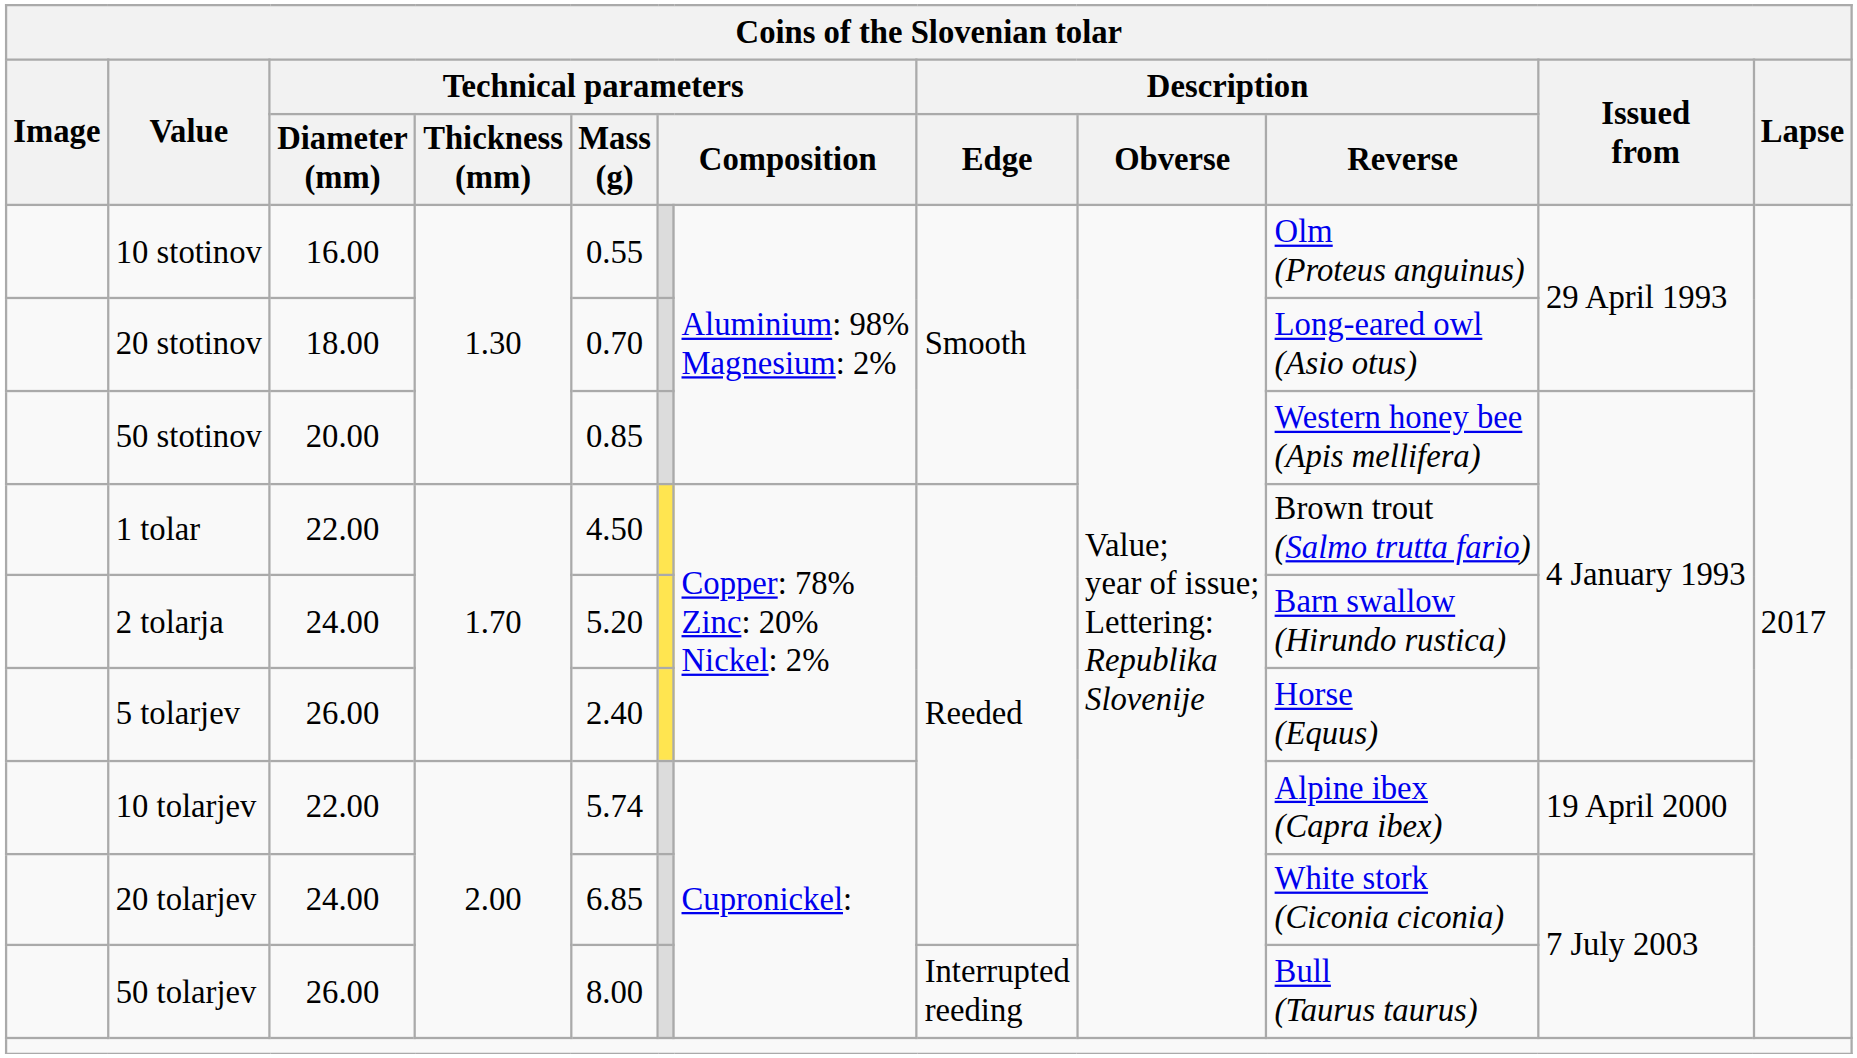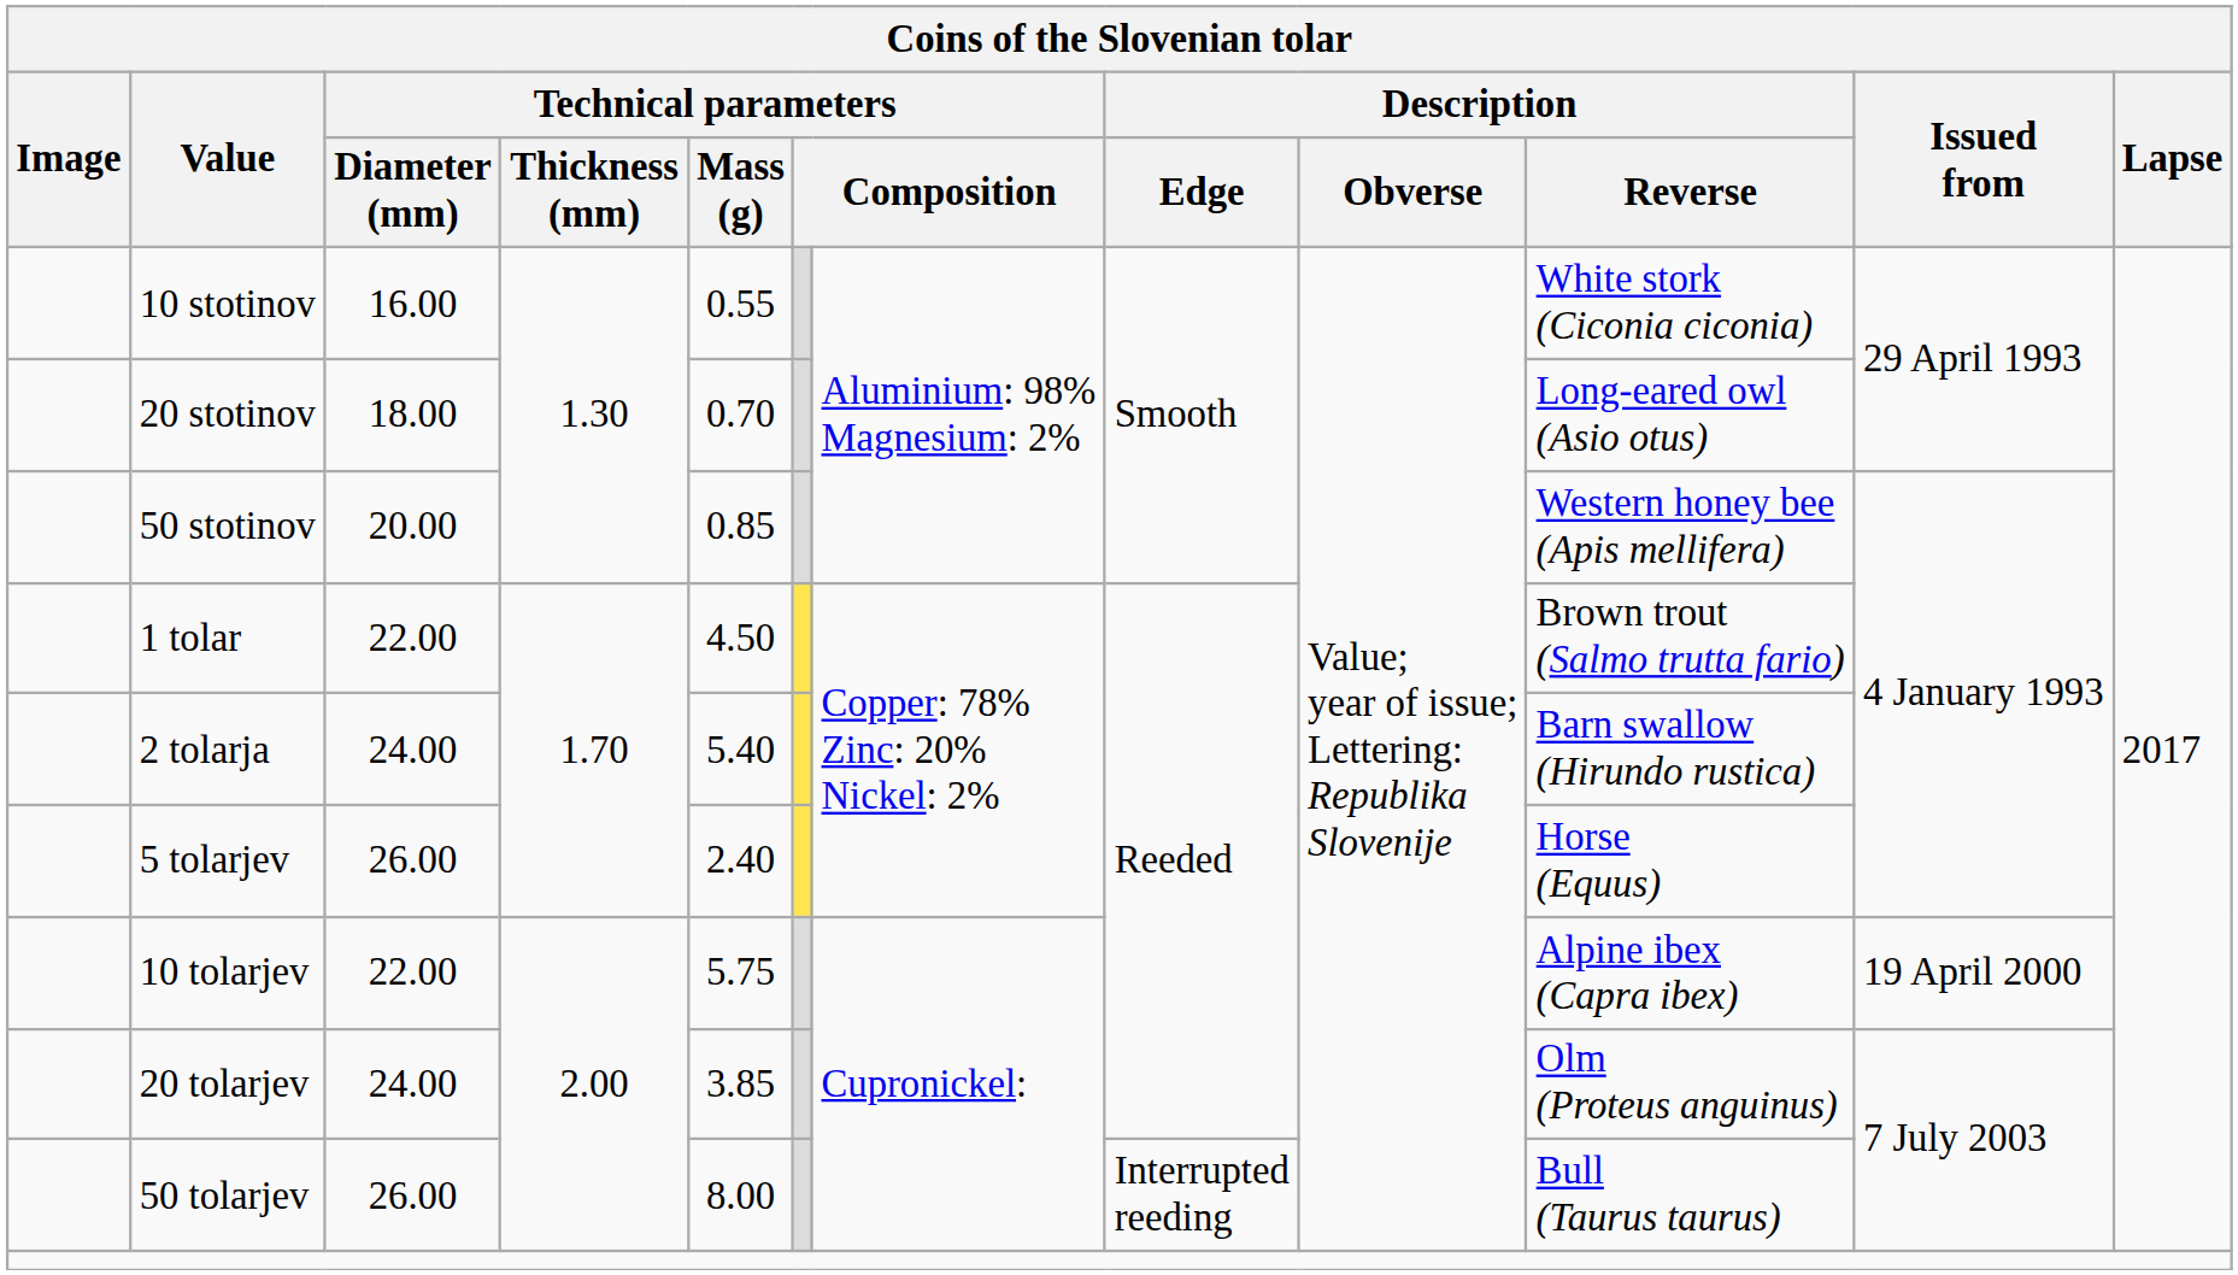10 stotinov | Description / Reverse: Olm (Proteus anguinus) -> White stork (Ciconia ciconia)
2 tolarja | Technical parameters / Mass (g): 5.20 -> 5.40
10 tolarjev | Technical parameters / Mass (g): 5.74 -> 5.75
20 tolarjev | Technical parameters / Mass (g): 6.85 -> 3.85
20 tolarjev | Description / Reverse: White stork (Ciconia ciconia) -> Olm (Proteus anguinus)
